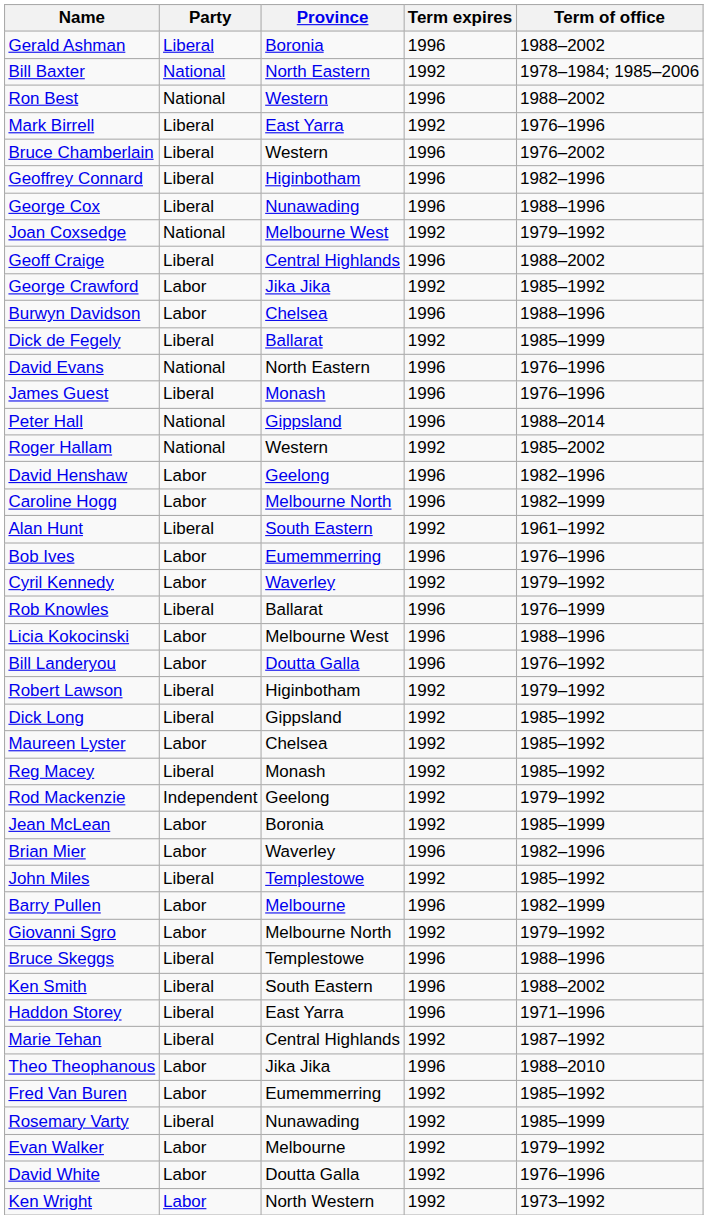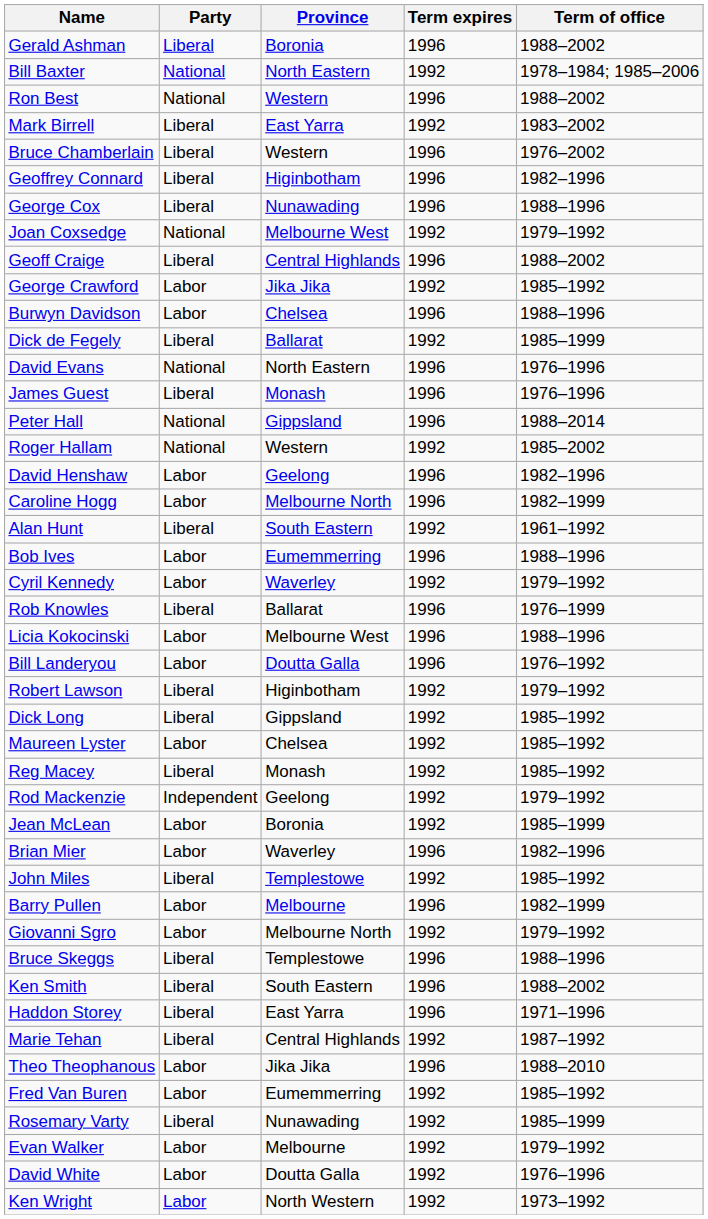Mark Birrell | Term of office: 1976–1996 -> 1983–2002
Bob Ives | Term of office: 1976–1996 -> 1988–1996
